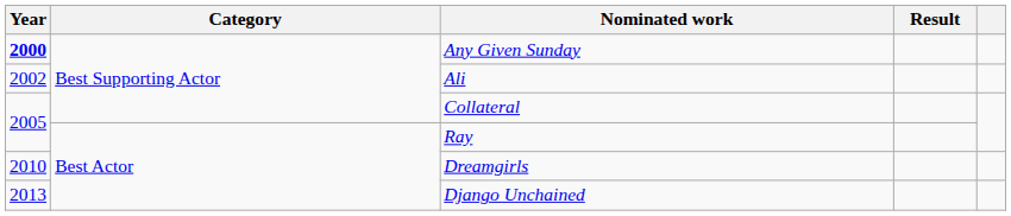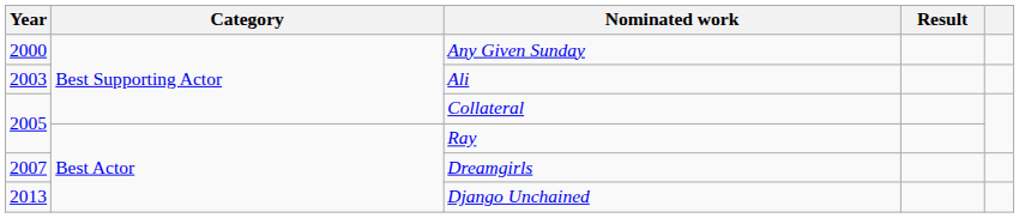Any Given Sunday | Year: bold -> normal
Ali | Year: 2002 -> 2003
Dreamgirls | Year: 2010 -> 2007
